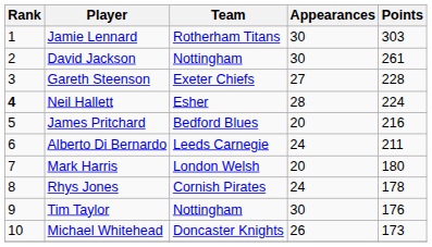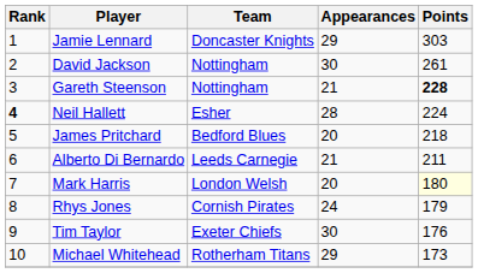Jamie Lennard | Team: Rotherham Titans -> Doncaster Knights
Jamie Lennard | Appearances: 30 -> 29
Gareth Steenson | Team: Exeter Chiefs -> Nottingham
Gareth Steenson | Appearances: 27 -> 21
Gareth Steenson | Points: normal -> bold
James Pritchard | Points: 216 -> 218
Alberto Di Bernardo | Appearances: 24 -> 21
Mark Harris | Points: no background -> lightyellow background
Rhys Jones | Points: 178 -> 179
Tim Taylor | Team: Nottingham -> Exeter Chiefs
Michael Whitehead | Team: Doncaster Knights -> Rotherham Titans
Michael Whitehead | Appearances: 26 -> 29
